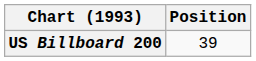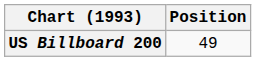US Billboard 200 | Position: 39 -> 49
